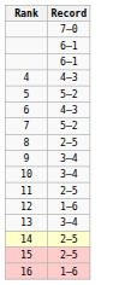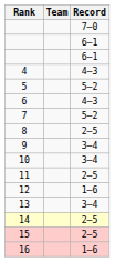+ column: Team
